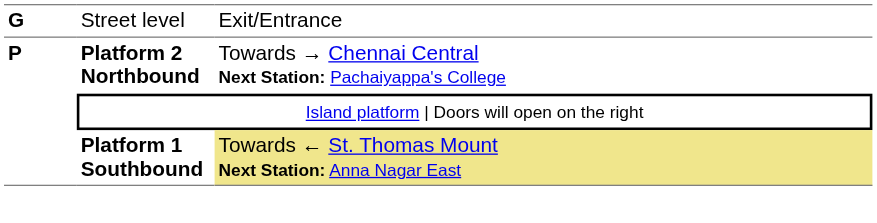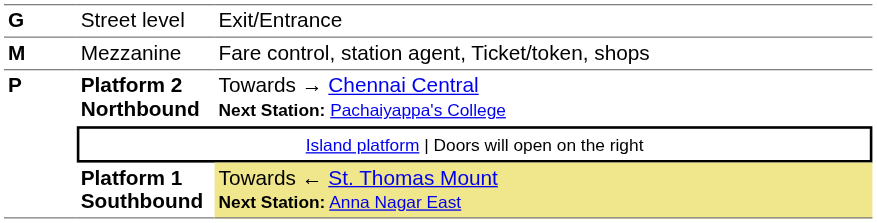+ row: M | Mezzanine | Fare control, station agent, Ticket/token, shops
